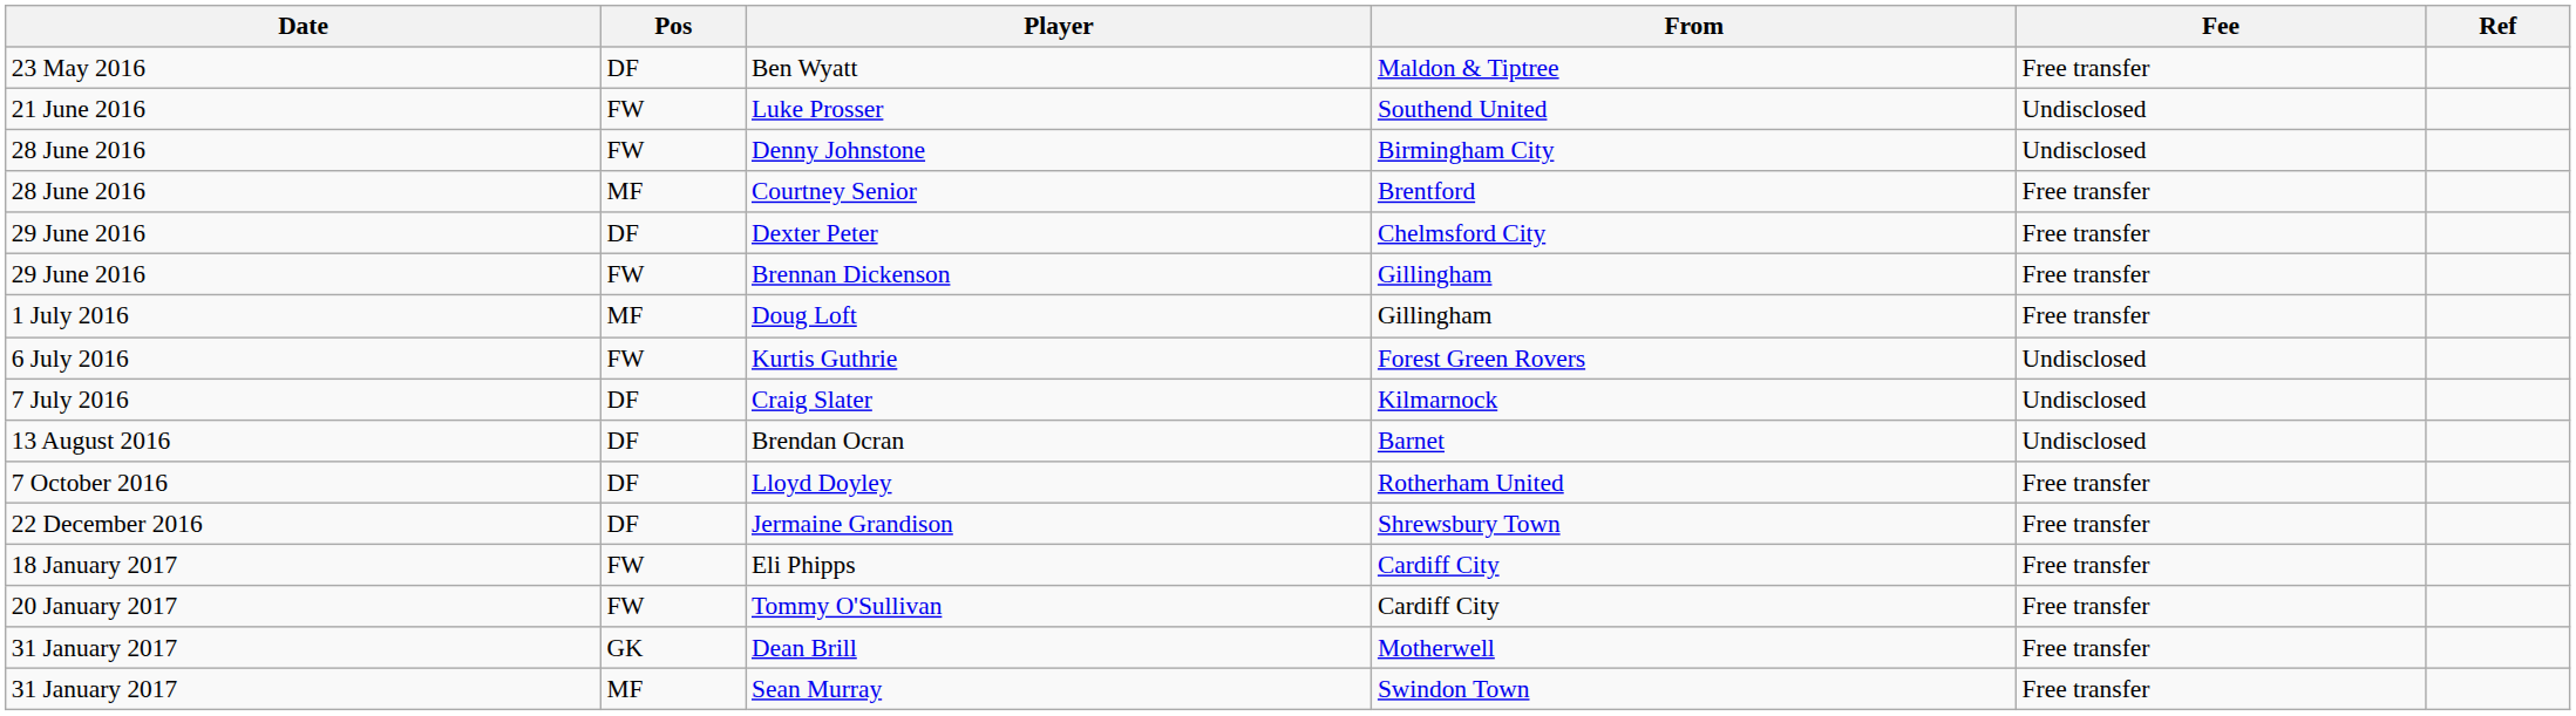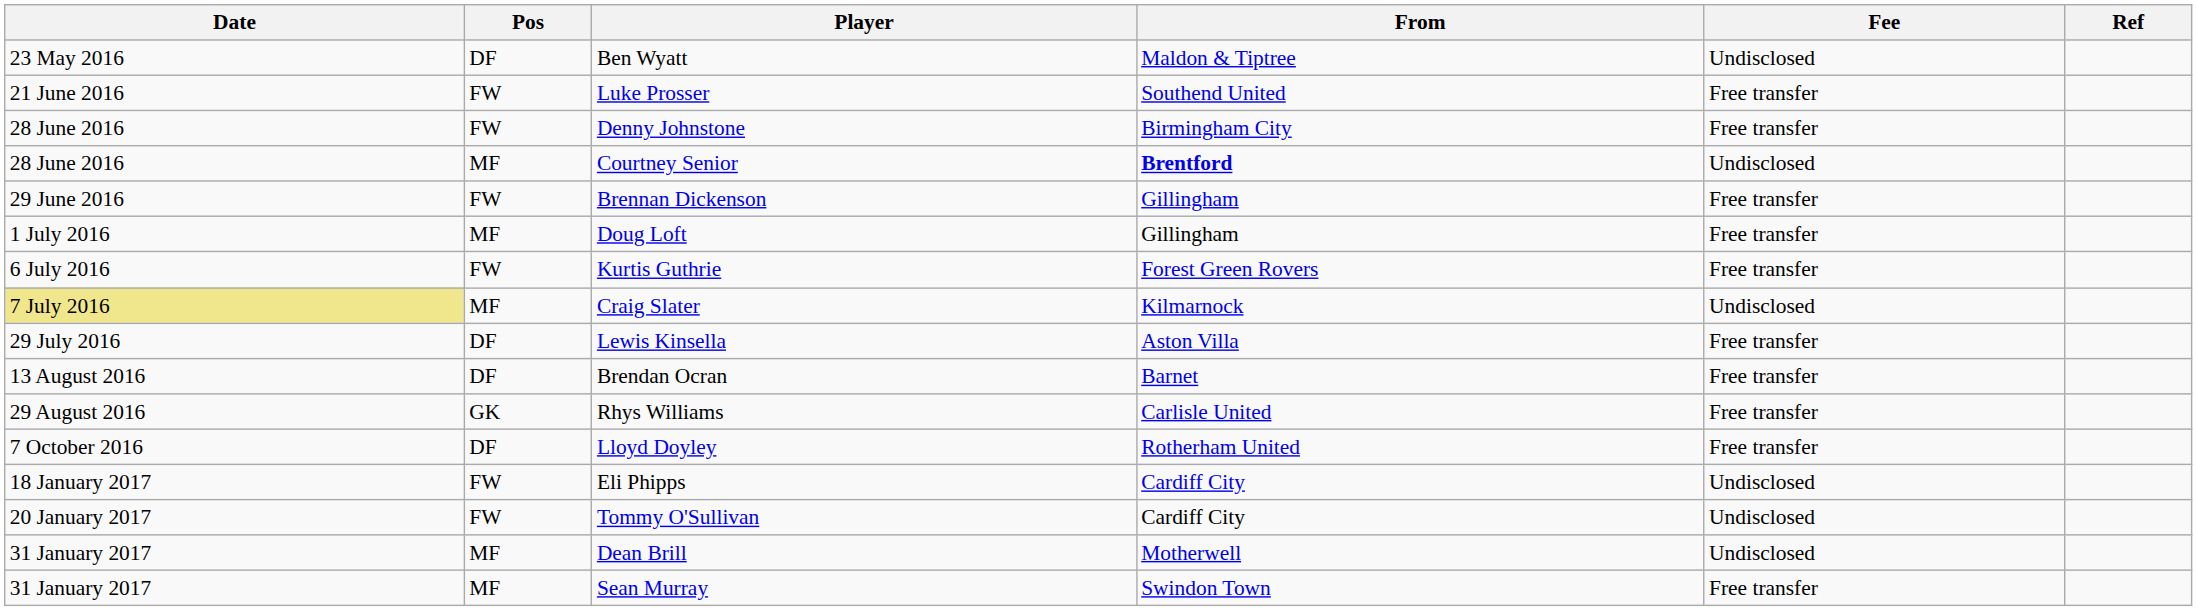Ben Wyatt | Fee: Free transfer -> Undisclosed
Luke Prosser | Fee: Undisclosed -> Free transfer
Denny Johnstone | Fee: Undisclosed -> Free transfer
Courtney Senior | From: normal -> bold
Courtney Senior | Fee: Free transfer -> Undisclosed
- row: 29 June 2016 | DF | Dexter Peter | Chelmsford City | Free transfer
Kurtis Guthrie | Fee: Undisclosed -> Free transfer
Craig Slater | Date: no background -> khaki background
Craig Slater | Pos: DF -> MF
+ row: 29 July 2016 | DF | Lewis Kinsella | Aston Villa | Free transfer
Brendan Ocran | Fee: Undisclosed -> Free transfer
+ row: 29 August 2016 | GK | Rhys Williams | Carlisle United | Free transfer
- row: 22 December 2016 | DF | Jermaine Grandison | Shrewsbury Town | Free transfer
Eli Phipps | Fee: Free transfer -> Undisclosed
Tommy O'Sullivan | Fee: Free transfer -> Undisclosed
Dean Brill | Pos: GK -> MF
Dean Brill | Fee: Free transfer -> Undisclosed
